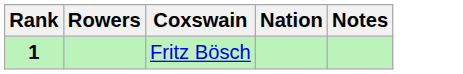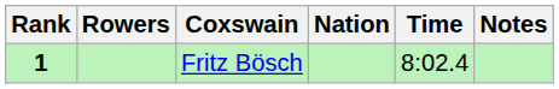+ column: Time | 8:02.4
